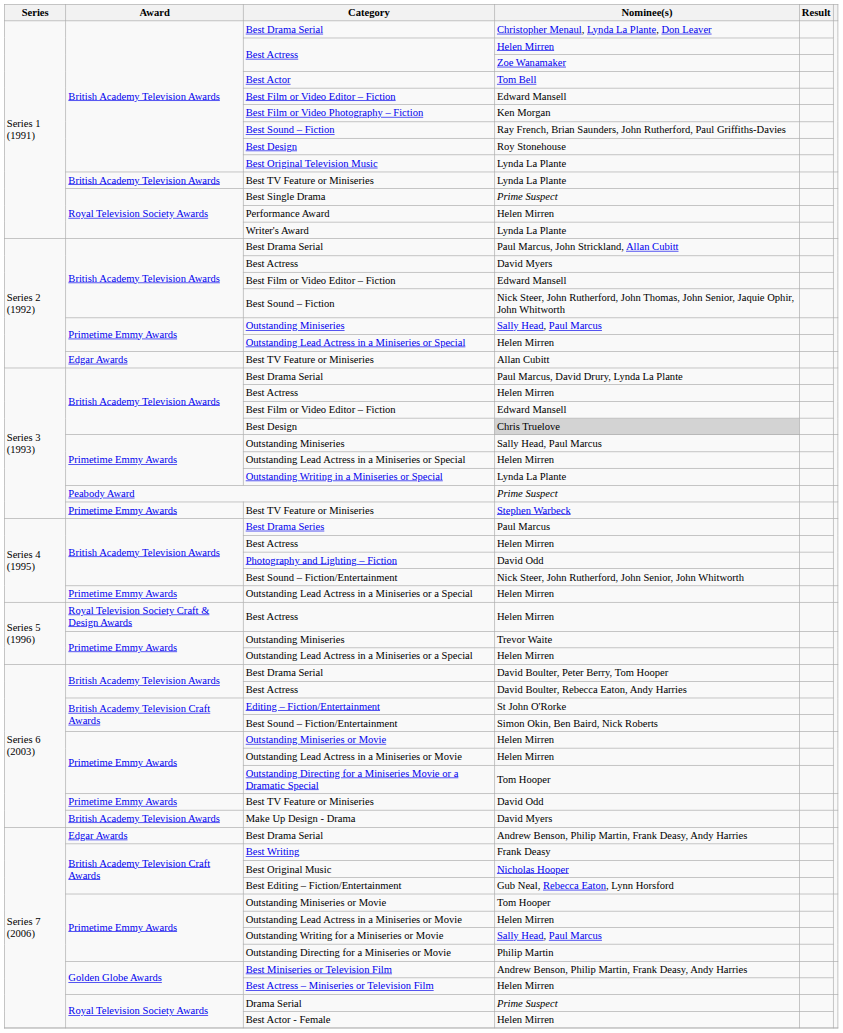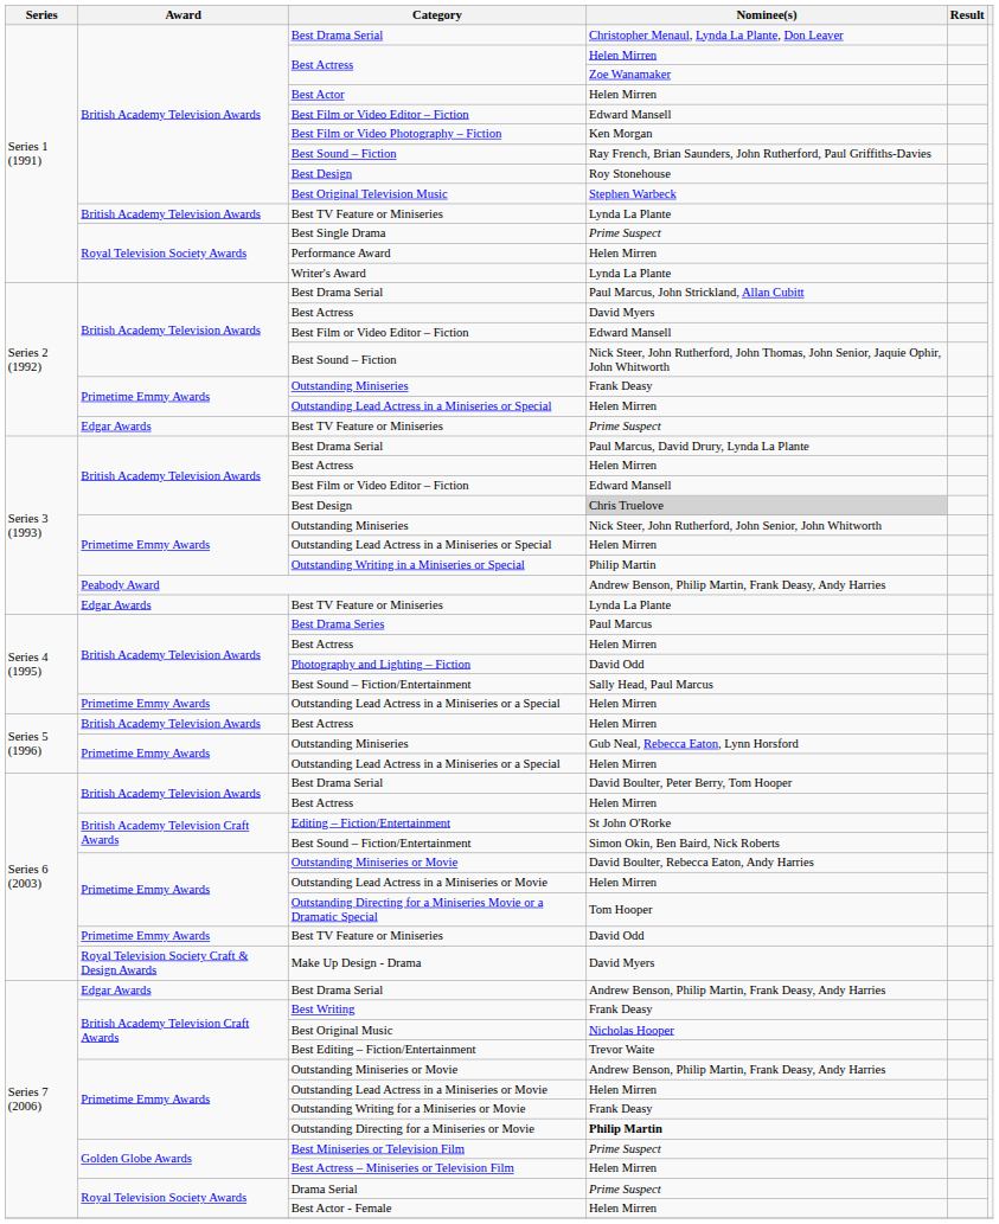Best Actor | Nominee(s): Tom Bell -> Helen Mirren
Best Original Television Music | Nominee(s): Lynda La Plante -> Stephen Warbeck
Series 2 (1992) / Outstanding Miniseries | Nominee(s): Sally Head, Paul Marcus -> Frank Deasy
Series 2 (1992) / Best TV Feature or Miniseries | Nominee(s): Allan Cubitt -> Prime Suspect
Series 3 (1993) / Outstanding Miniseries | Nominee(s): Sally Head, Paul Marcus -> Nick Steer, John Rutherford, John Senior, John Whitworth
Outstanding Writing in a Miniseries or Special | Nominee(s): Lynda La Plante -> Philip Martin
Peabody Award | Nominee(s): Prime Suspect -> Andrew Benson, Philip Martin, Frank Deasy, Andy Harries
Series 3 (1993) / Best TV Feature or Miniseries | Award: Primetime Emmy Awards -> Edgar Awards
Series 3 (1993) / Best TV Feature or Miniseries | Nominee(s): Stephen Warbeck -> Lynda La Plante
Series 4 (1995) / Best Sound – Fiction/Entertainment | Nominee(s): Nick Steer, John Rutherford, John Senior, John Whitworth -> Sally Head, Paul Marcus
Series 5 (1996) / Best Actress | Award: Royal Television Society Craft & Design Awards -> British Academy Television Awards
Series 5 (1996) / Outstanding Miniseries | Nominee(s): Trevor Waite -> Gub Neal, Rebecca Eaton, Lynn Horsford
Series 6 (2003) / Best Actress | Nominee(s): David Boulter, Rebecca Eaton, Andy Harries -> Helen Mirren
Series 6 (2003) / Outstanding Miniseries or Movie | Nominee(s): Helen Mirren -> David Boulter, Rebecca Eaton, Andy Harries
Make Up Design - Drama | Award: British Academy Television Awards -> Royal Television Society Craft & Design Awards
Best Editing – Fiction/Entertainment | Nominee(s): Gub Neal, Rebecca Eaton, Lynn Horsford -> Trevor Waite
Series 7 (2006) / Outstanding Miniseries or Movie | Nominee(s): Tom Hooper -> Andrew Benson, Philip Martin, Frank Deasy, Andy Harries
Outstanding Writing for a Miniseries or Movie | Nominee(s): Sally Head, Paul Marcus -> Frank Deasy
Outstanding Directing for a Miniseries or Movie | Nominee(s): normal -> bold
Best Miniseries or Television Film | Nominee(s): Andrew Benson, Philip Martin, Frank Deasy, Andy Harries -> Prime Suspect
